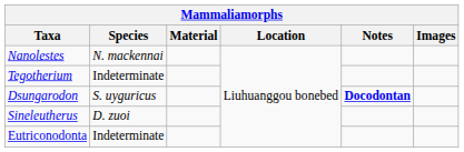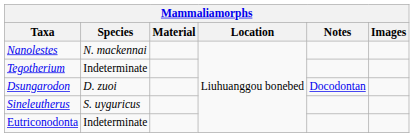Dsungarodon | Species: S. uyguricus -> D. zuoi
Dsungarodon | Notes: bold -> normal
Sineleutherus | Species: D. zuoi -> S. uyguricus
